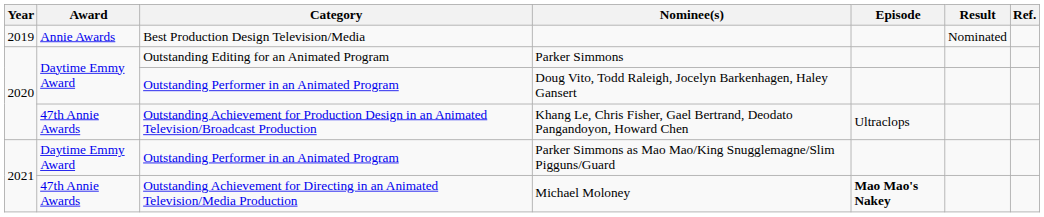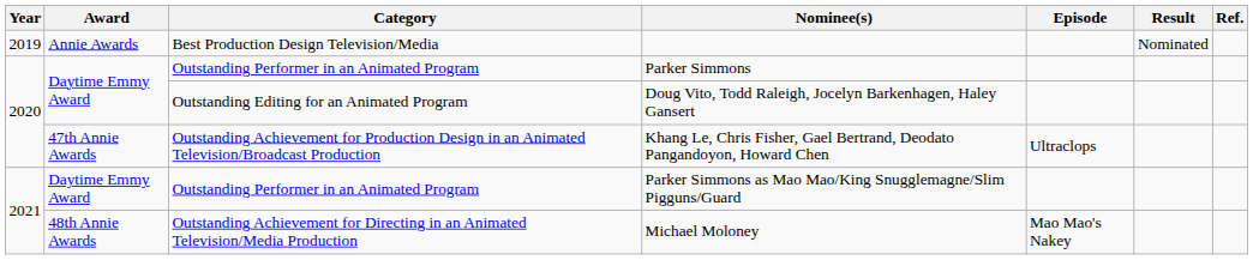Parker Simmons | Category: Outstanding Editing for an Animated Program -> Outstanding Performer in an Animated Program
Doug Vito, Todd Raleigh, Jocelyn Barkenhagen, Haley Gansert | Category: Outstanding Performer in an Animated Program -> Outstanding Editing for an Animated Program
Michael Moloney | Award: 47th Annie Awards -> 48th Annie Awards
Michael Moloney | Episode: bold -> normal
